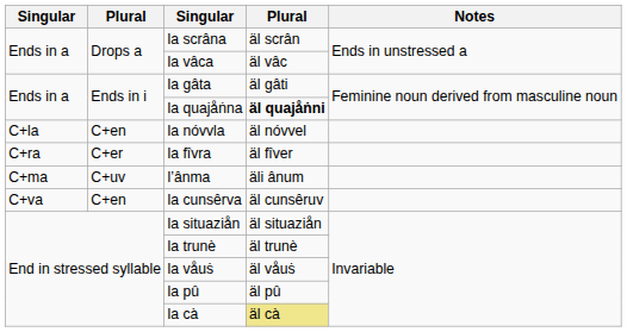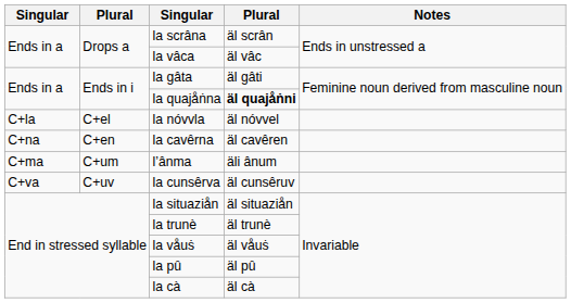la nóvvla | column 2: C+en -> C+el
+ row: C+na | C+en | la cavêrna | äl cavêren
- row: C+ra | C+er | la fîvra | äl fîver
l’ânma | column 2: C+uv -> C+um
la cunsêrva | column 2: C+en -> C+uv
la cà | column 4: khaki background -> no background
